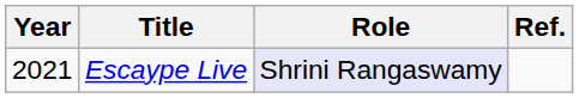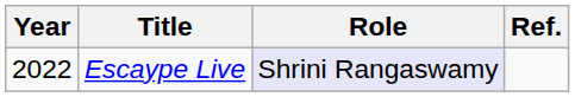Escaype Live | Year: 2021 -> 2022
